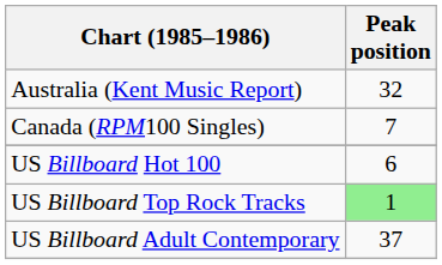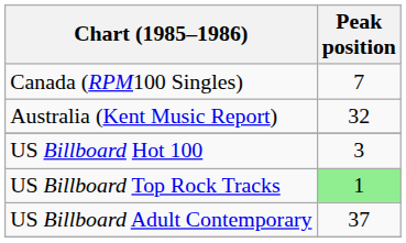rows swapped: Australia (Kent Music Report) <-> Canada (RPM100 Singles)
US Billboard Hot 100 | Peak position: 6 -> 3
